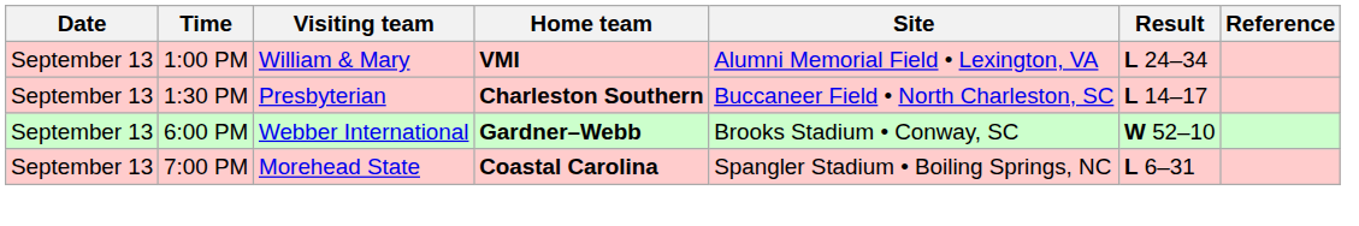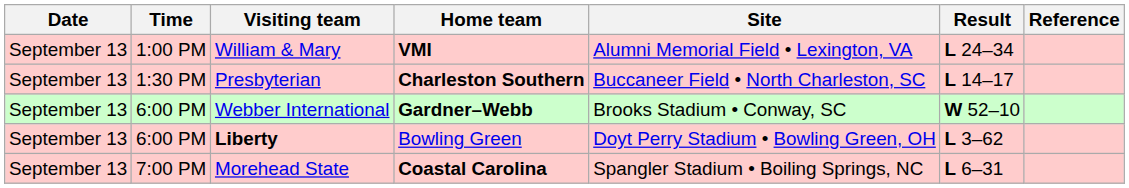+ row: September 13 | 6:00 PM | Liberty | Bowling Green | Doyt Perry Stadium • Bowling Green, OH | L 3–62
